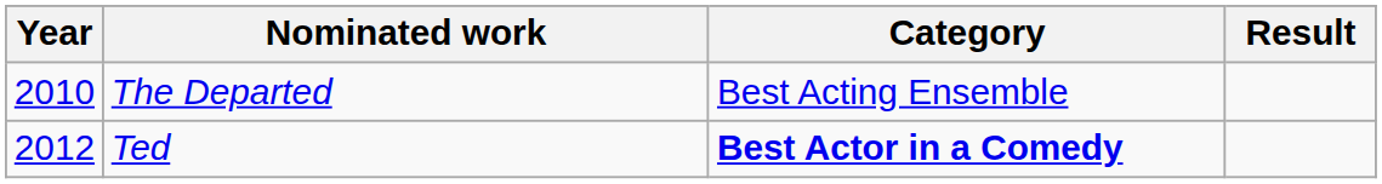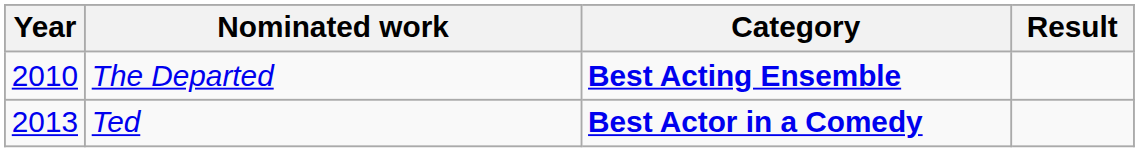The Departed | Category: normal -> bold
Ted | Year: 2012 -> 2013
